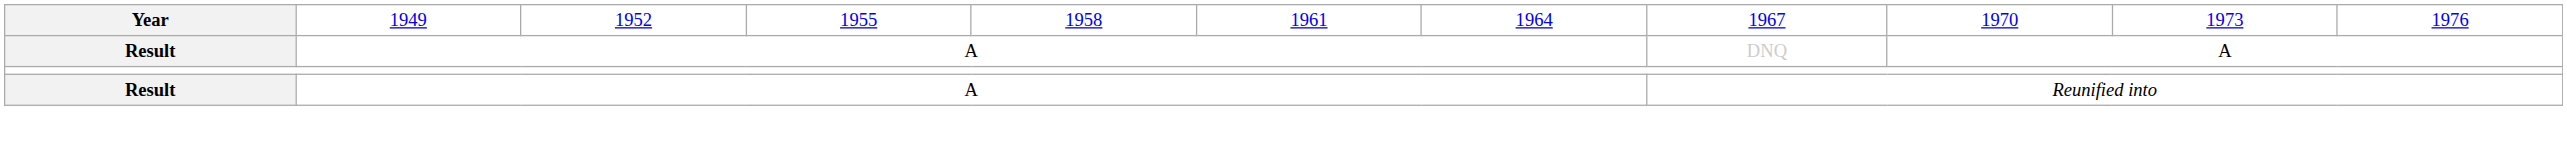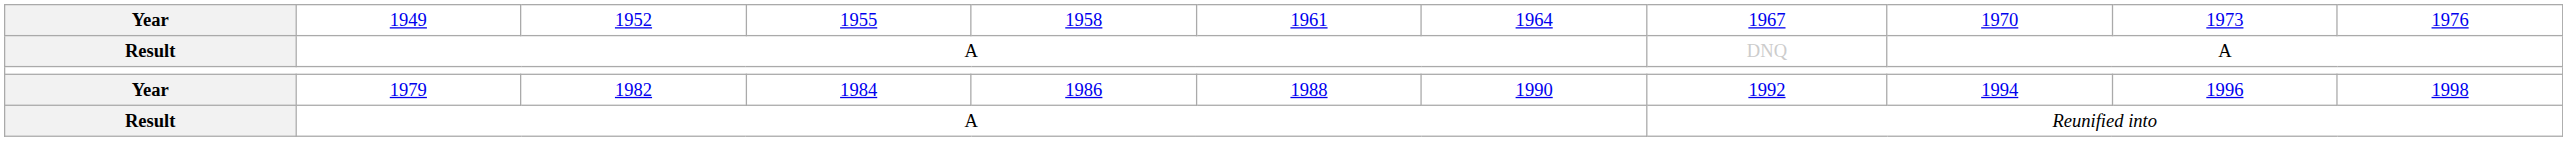+ row: Year | 1979 | 1982 | 1984 | 1986 | 1988 | 1990 | 1992 | 1994 | 1996 | 1998
